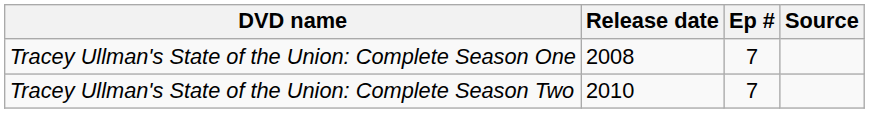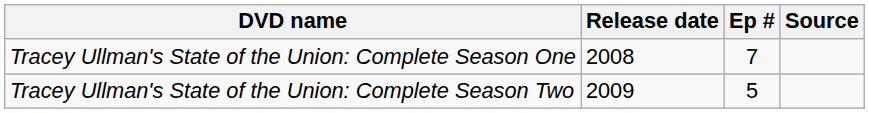Tracey Ullman's State of the Union: Complete Season Two | Release date: 2010 -> 2009
Tracey Ullman's State of the Union: Complete Season Two | Ep #: 7 -> 5
